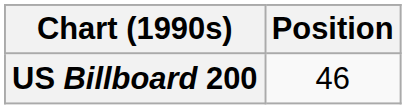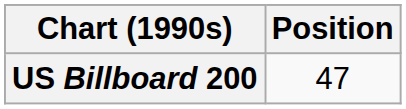US Billboard 200 | Position: 46 -> 47
